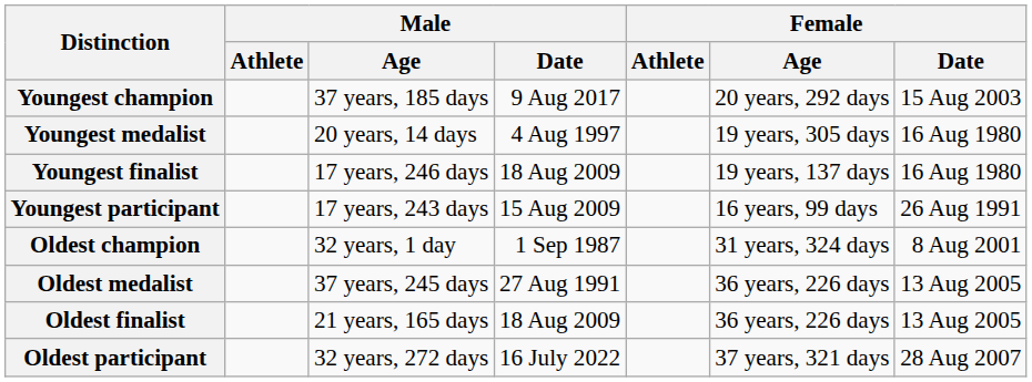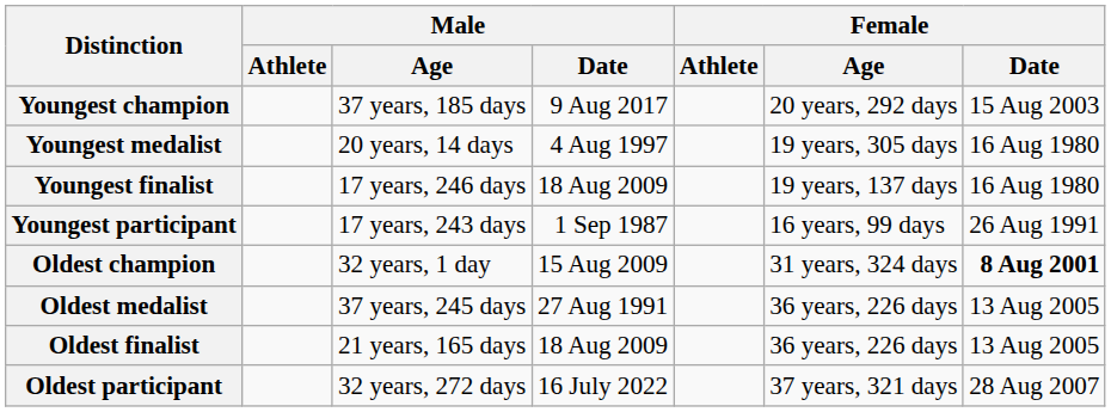Youngest participant | Male / Date: 15 Aug 2009 -> 1 Sep 1987
Oldest champion | Male / Date: 1 Sep 1987 -> 15 Aug 2009
Oldest champion | Female / Date: normal -> bold
